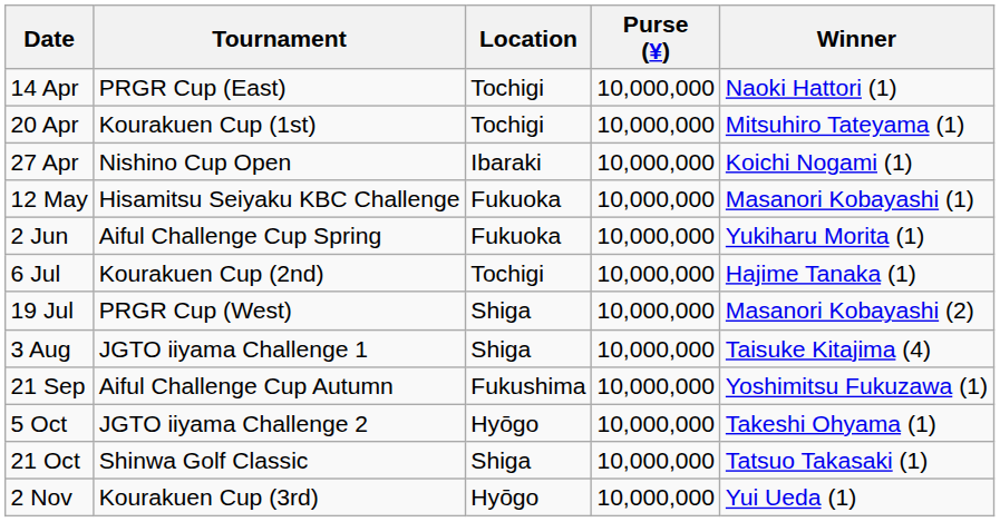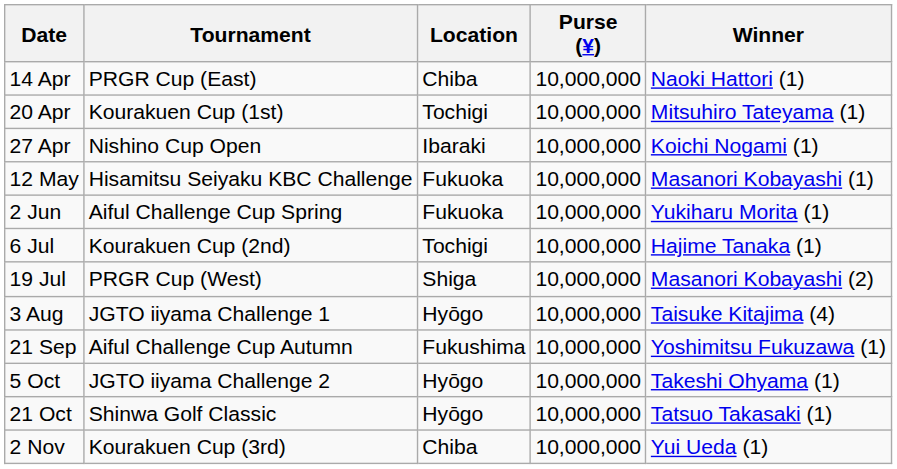14 Apr | Location: Tochigi -> Chiba
3 Aug | Location: Shiga -> Hyōgo
21 Oct | Location: Shiga -> Hyōgo
2 Nov | Location: Hyōgo -> Chiba
